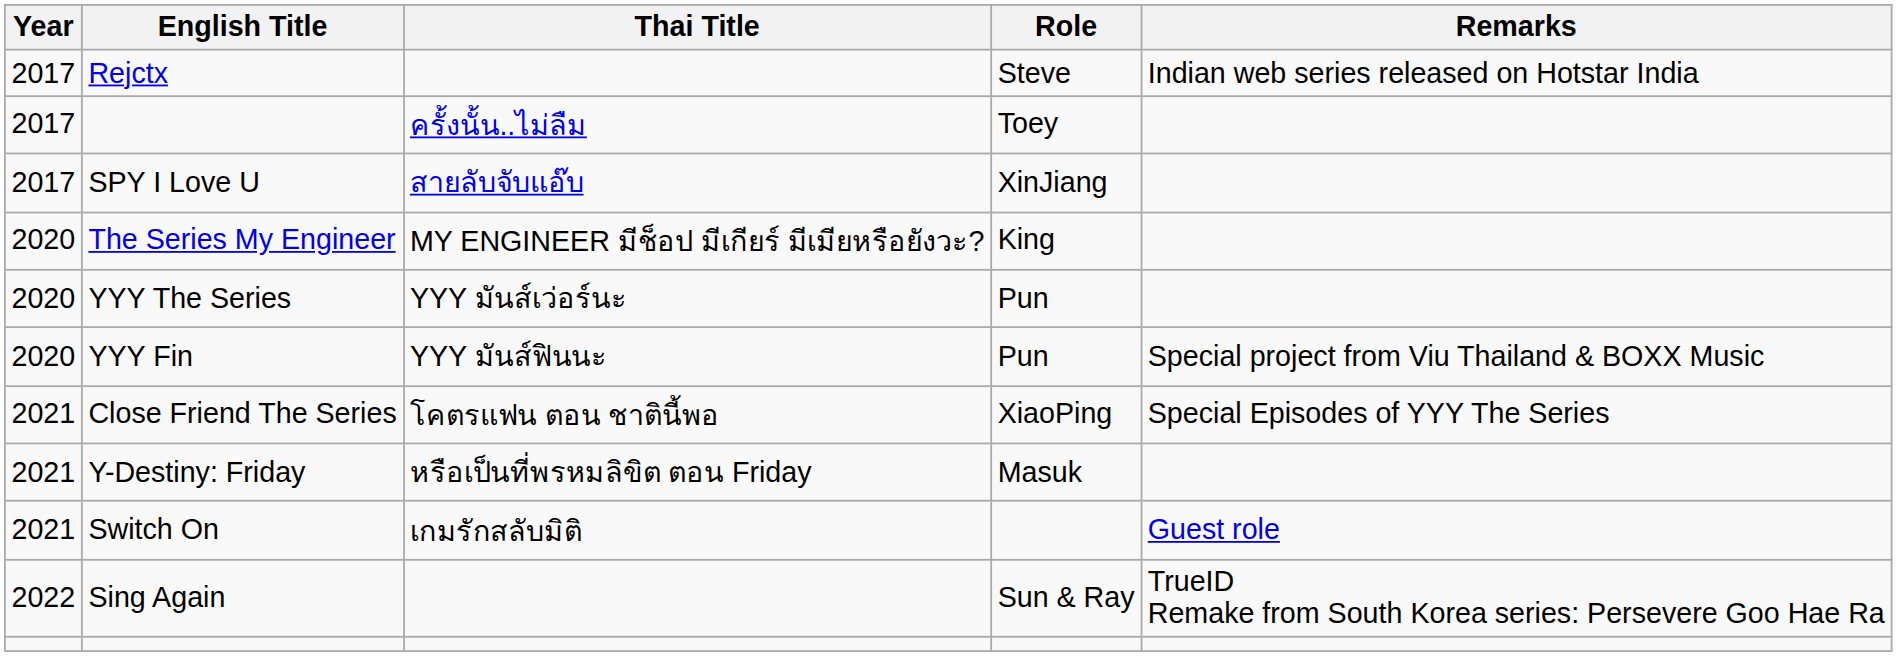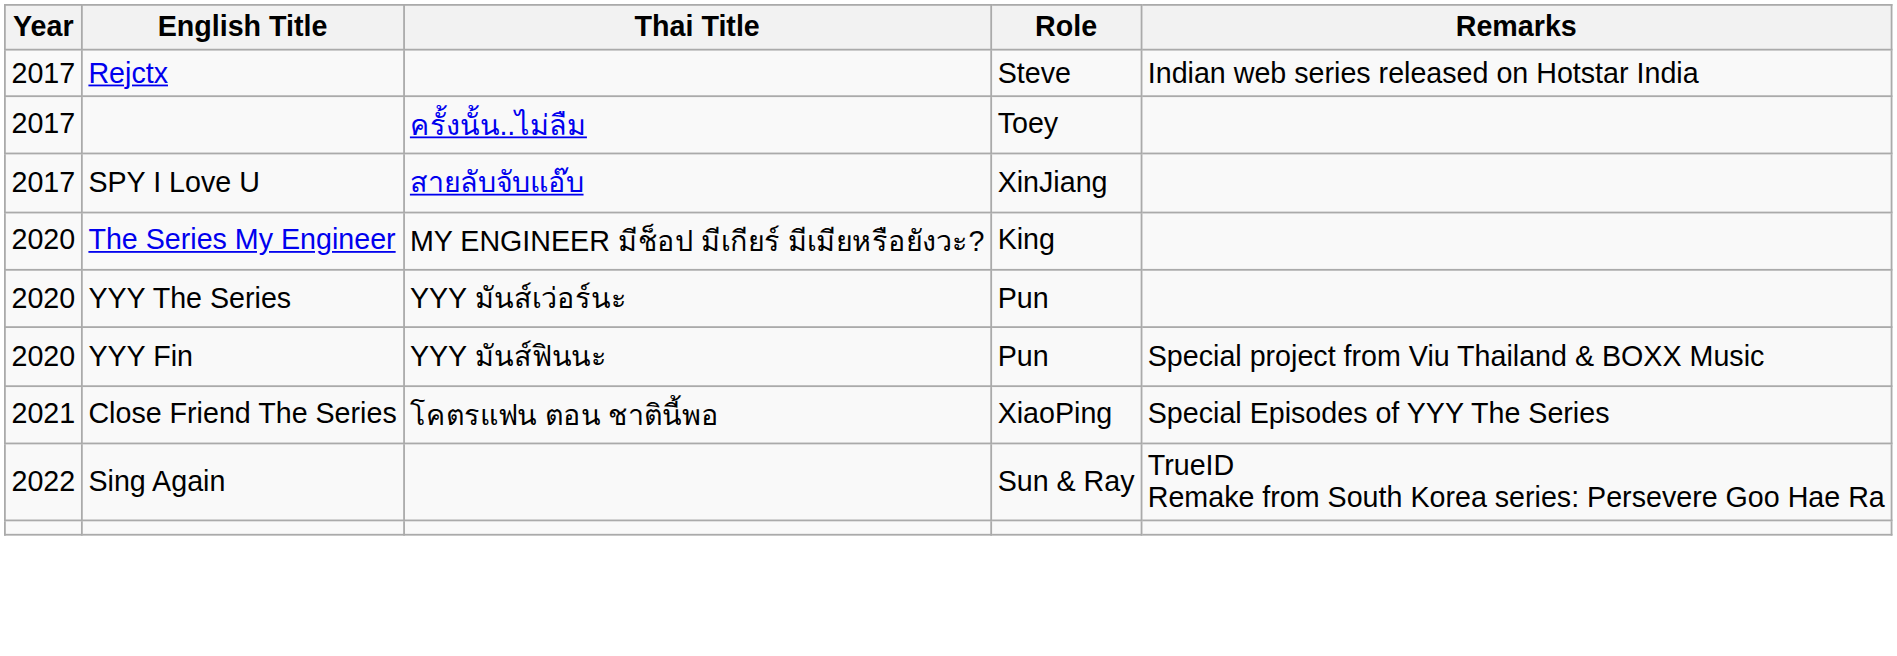- row: 2021 | Y-Destiny: Friday | หรือเป็นที่พรหมลิขิต ตอน Friday | Masuk
- row: 2021 | Switch On | เกมรักสลับมิติ | Guest role
